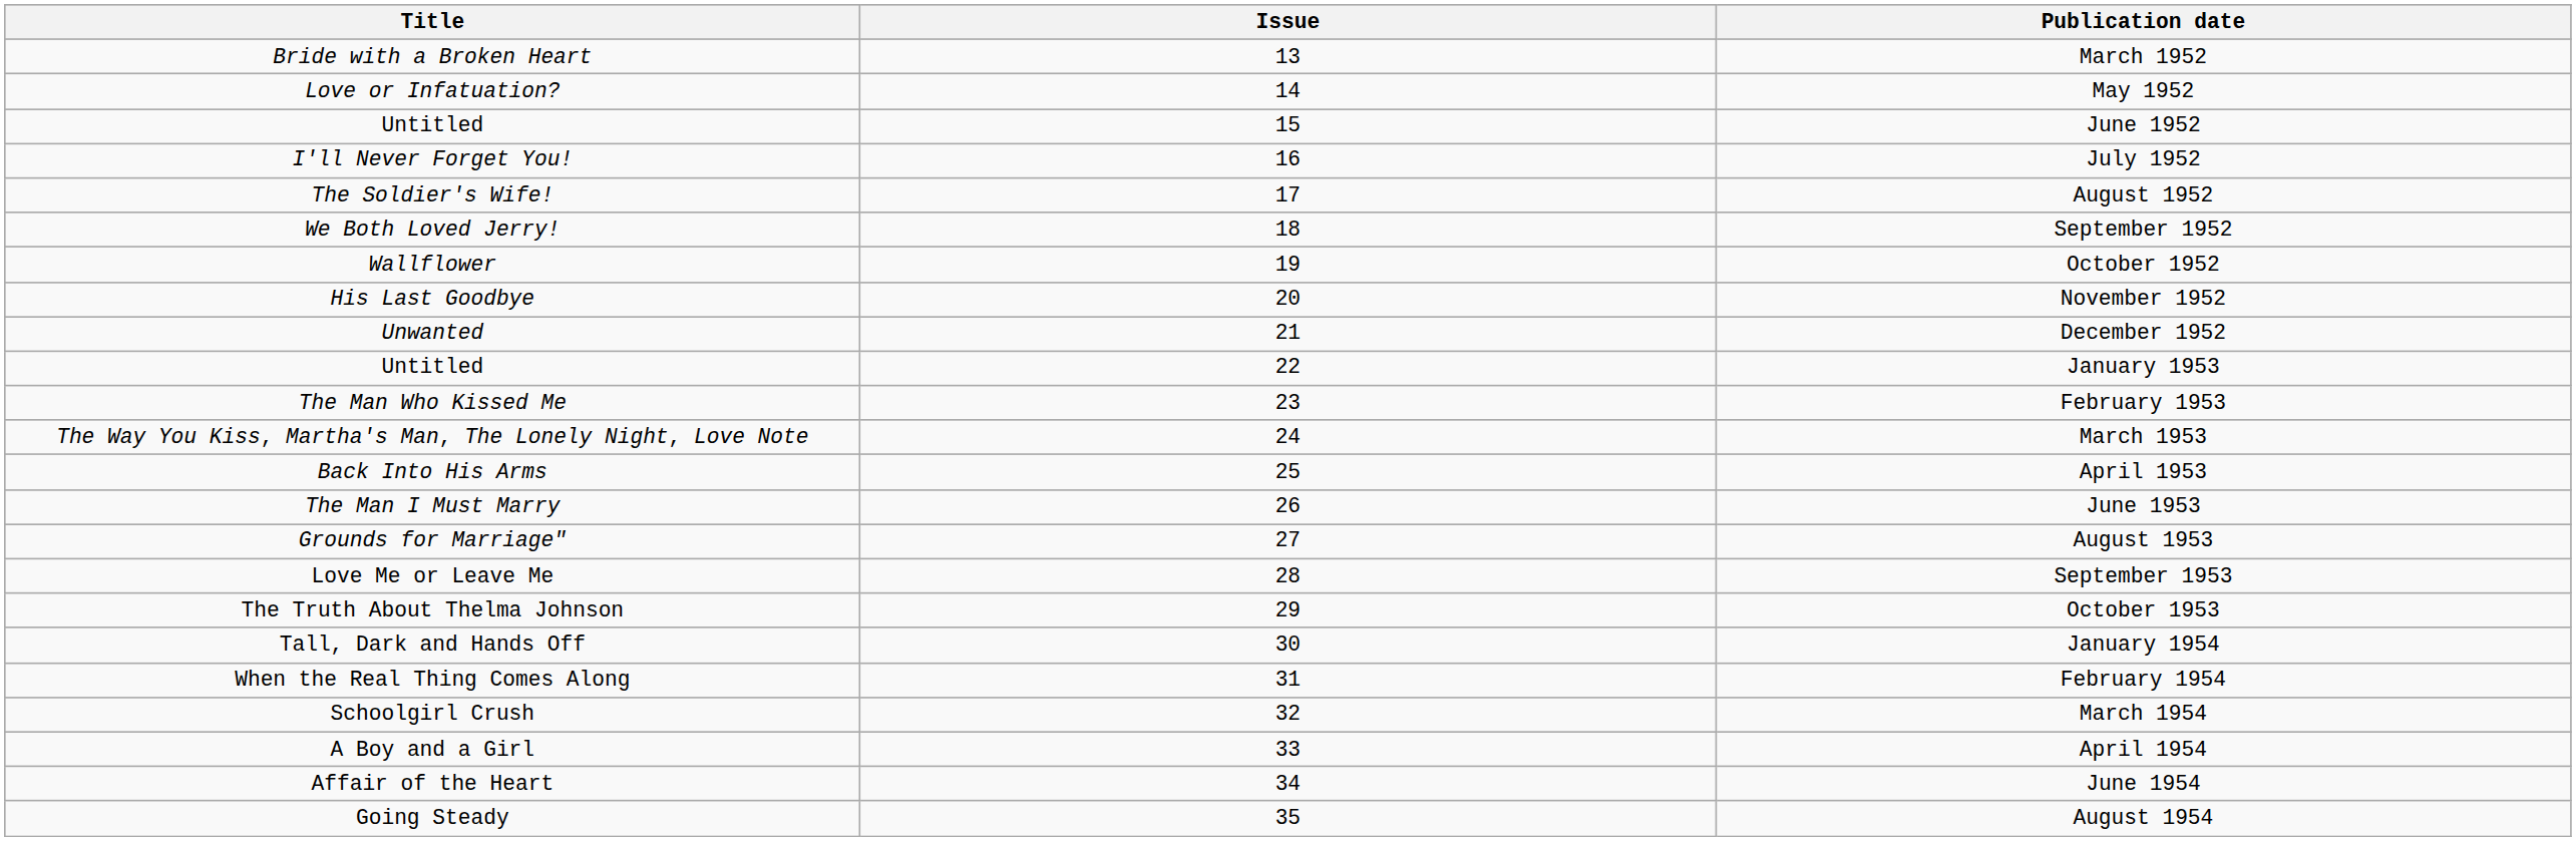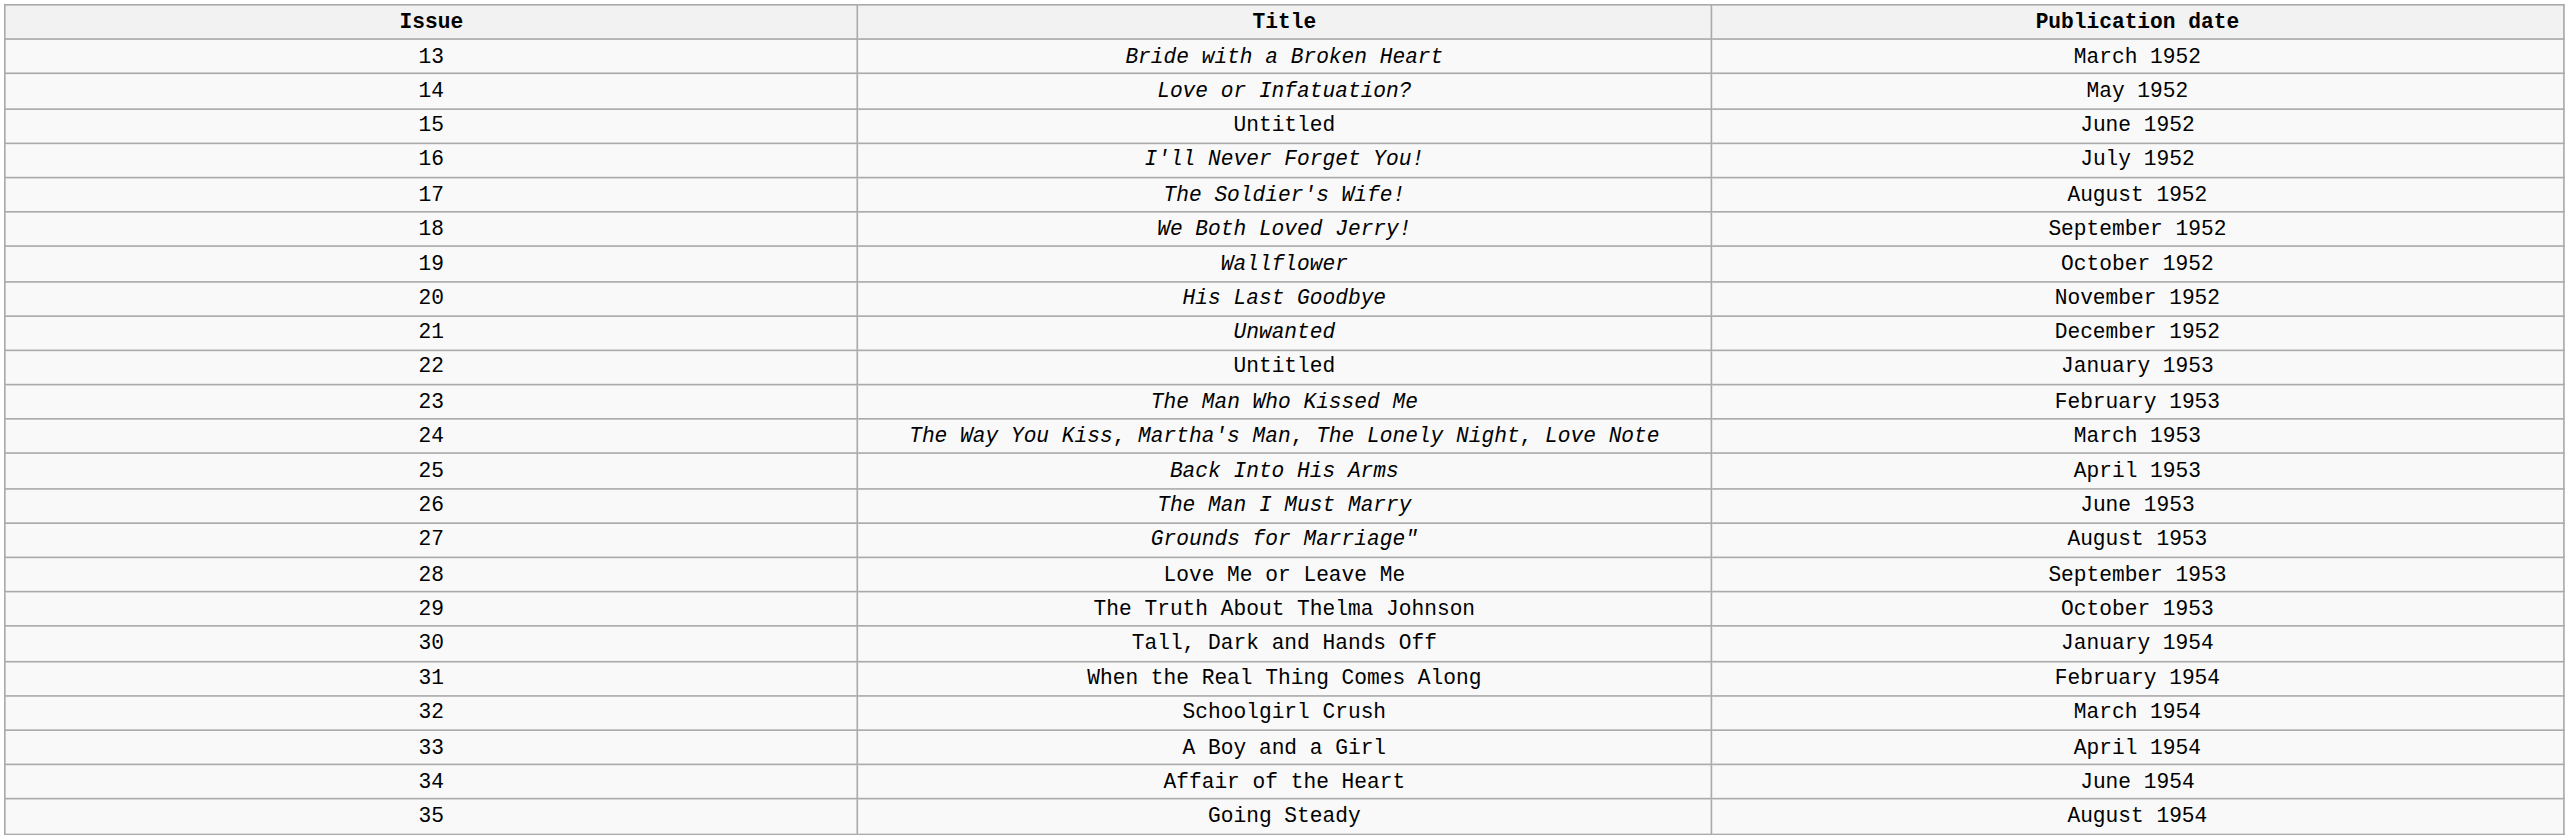columns swapped: Issue <-> Title
